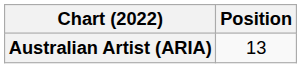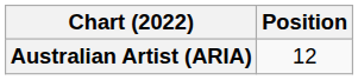Australian Artist (ARIA) | Position: 13 -> 12
